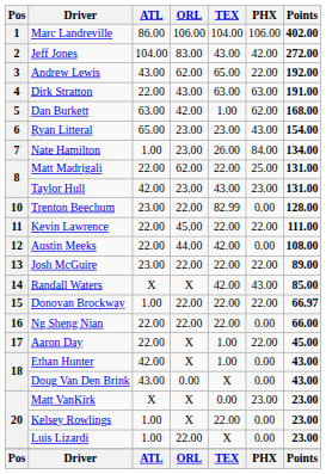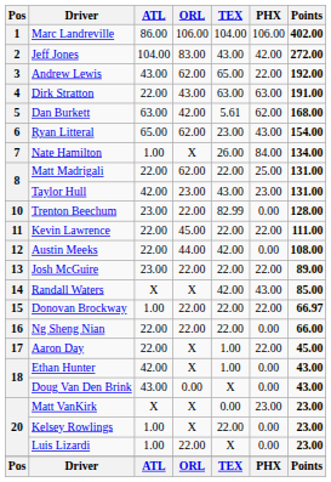Dan Burkett | TEX: 1.00 -> 5.61
Ryan Litteral | ORL: 23.00 -> 62.00
Nate Hamilton | ORL: 23.00 -> X
